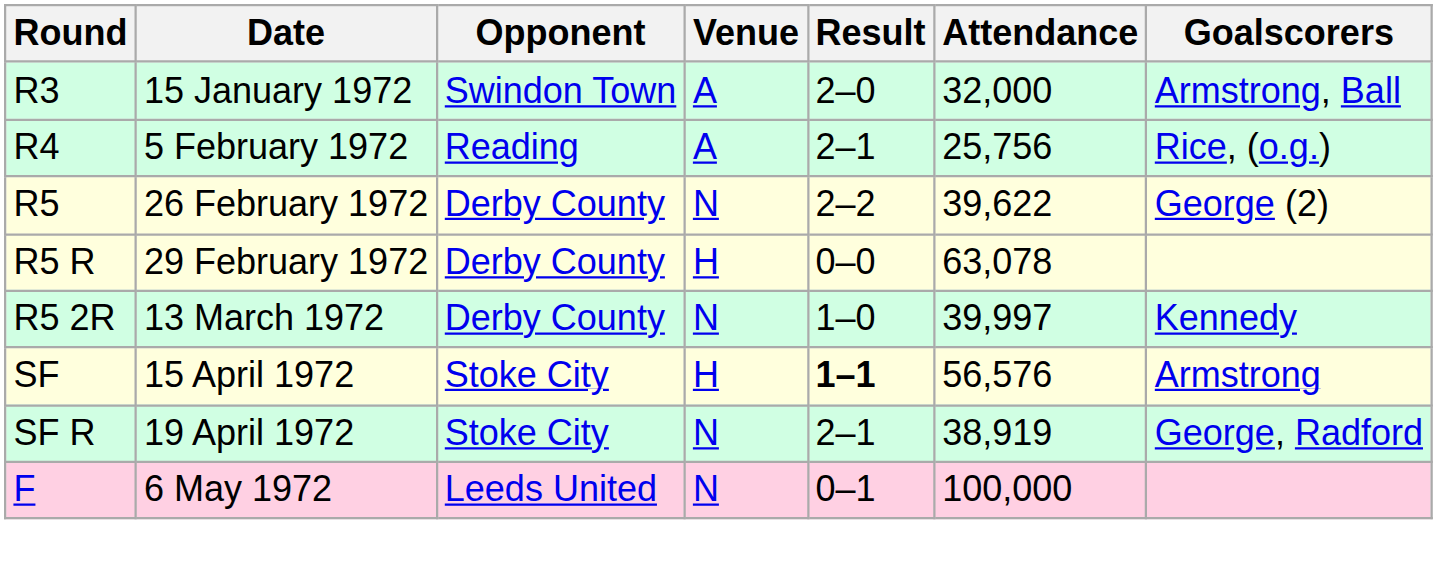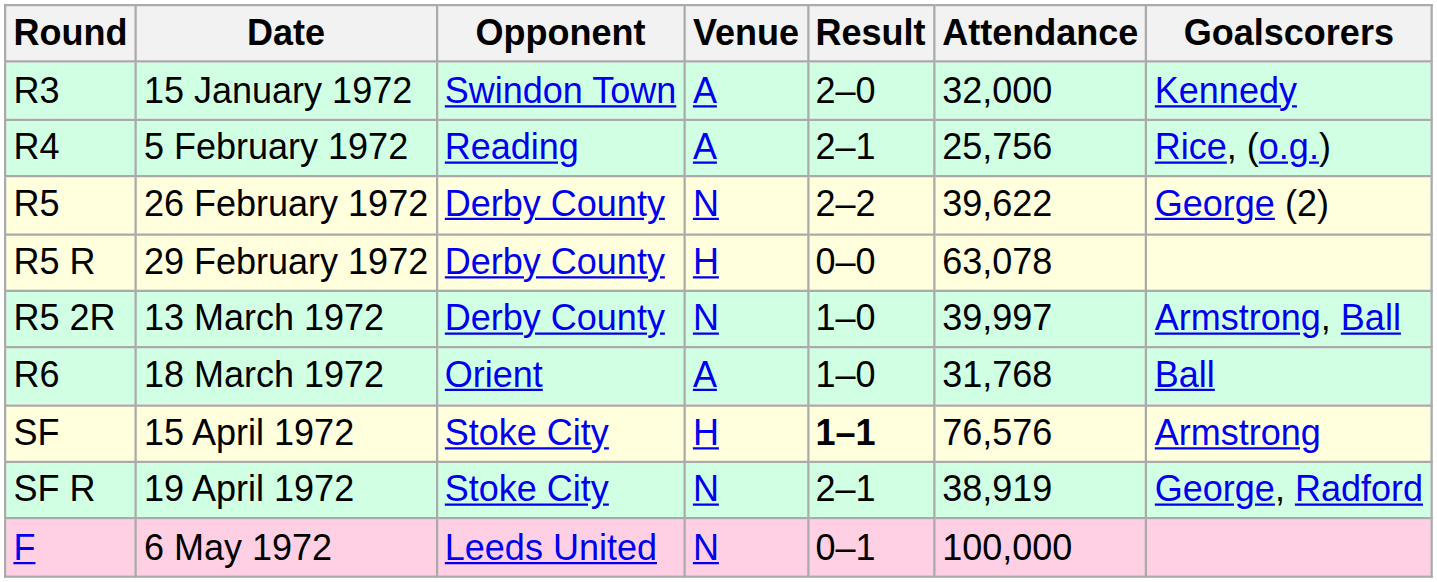15 January 1972 | Goalscorers: Armstrong, Ball -> Kennedy
13 March 1972 | Goalscorers: Kennedy -> Armstrong, Ball
+ row: R6 | 18 March 1972 | Orient | A | 1–0 | 31,768 | Ball
15 April 1972 | Attendance: 56,576 -> 76,576
